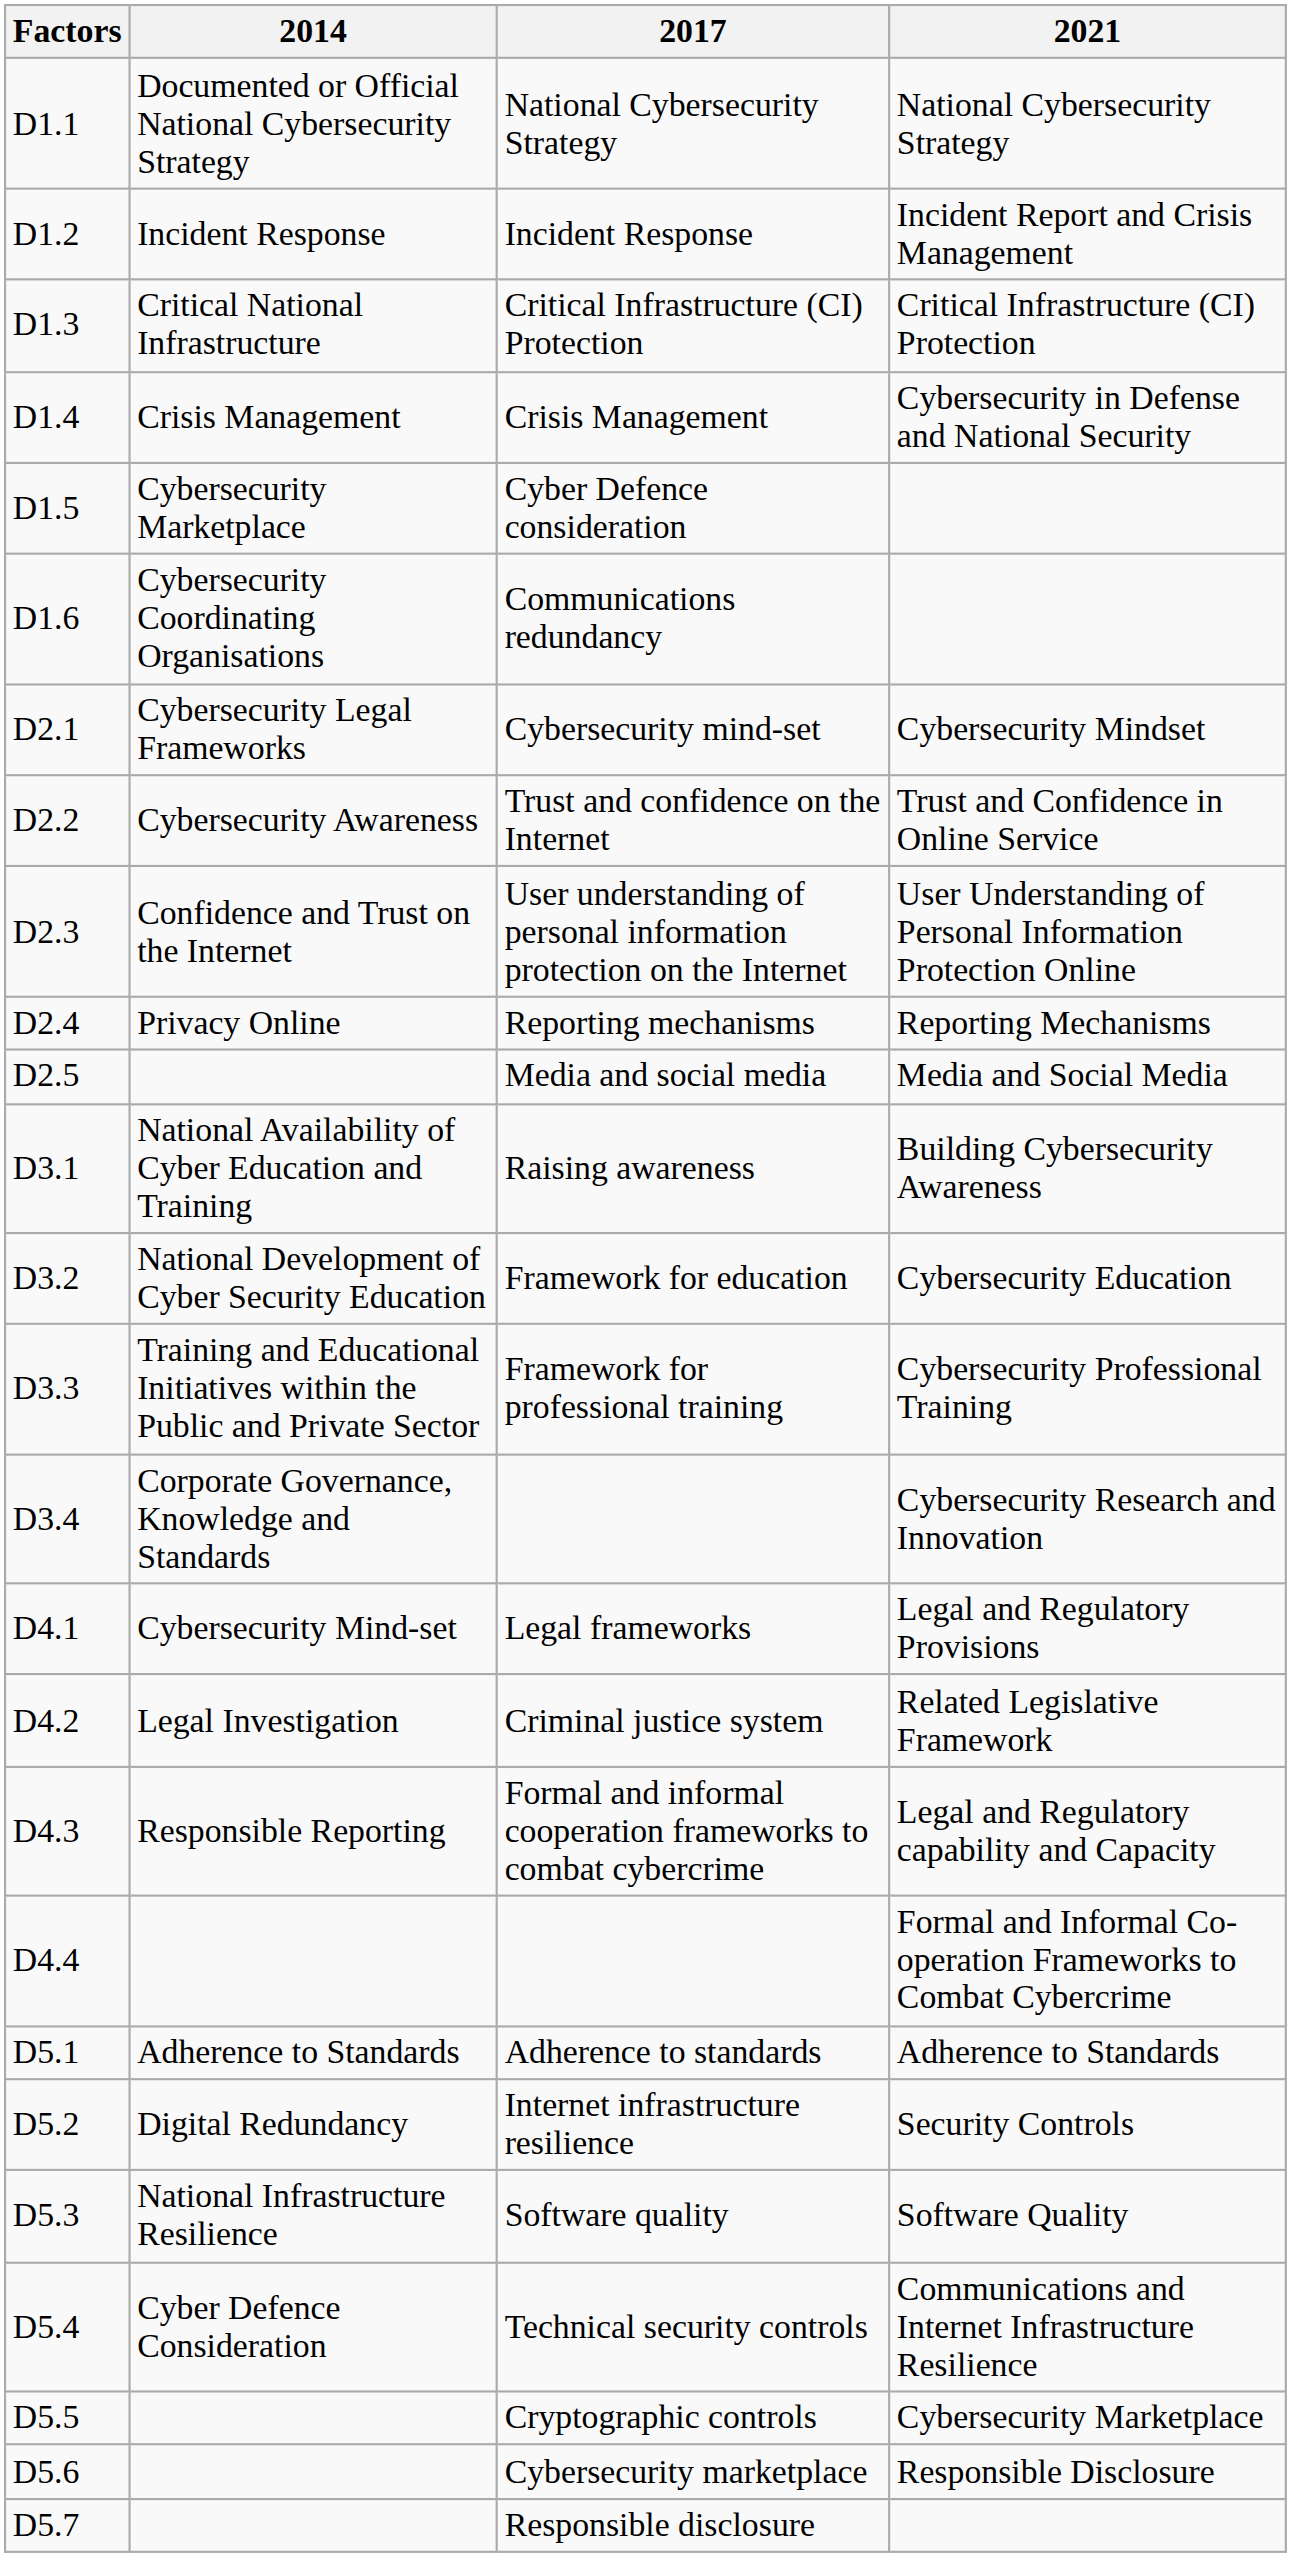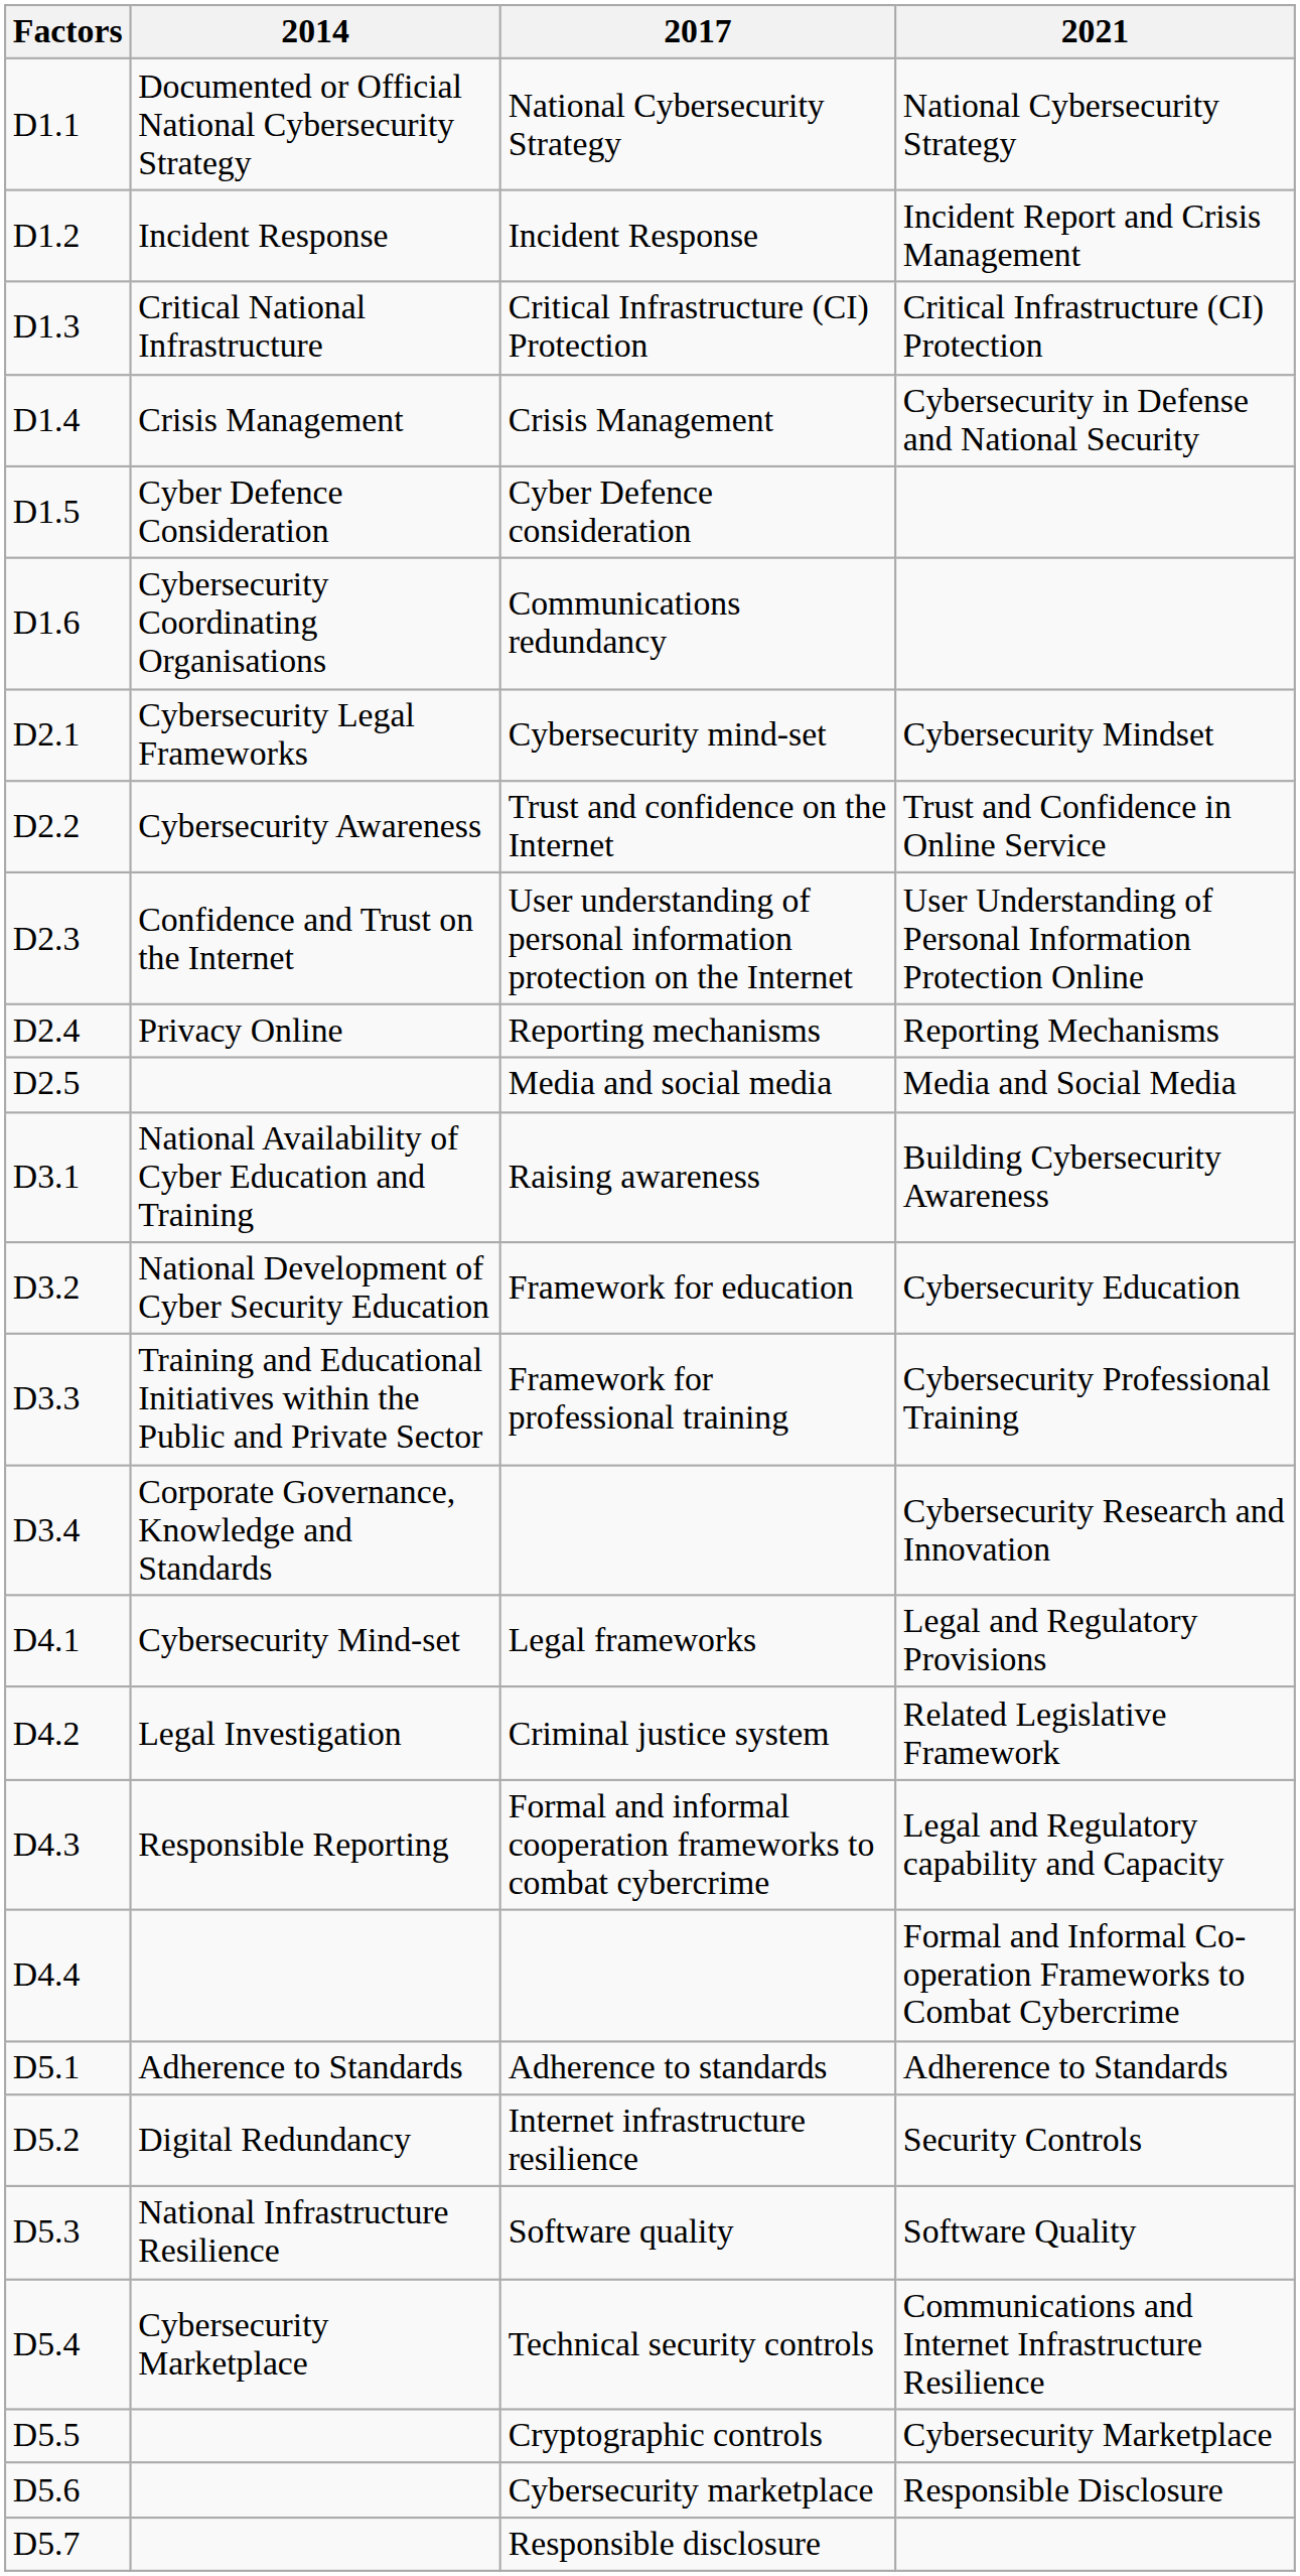Cyber Defence consideration | 2014: Cybersecurity Marketplace -> Cyber Defence Consideration
Technical security controls | 2014: Cyber Defence Consideration -> Cybersecurity Marketplace
